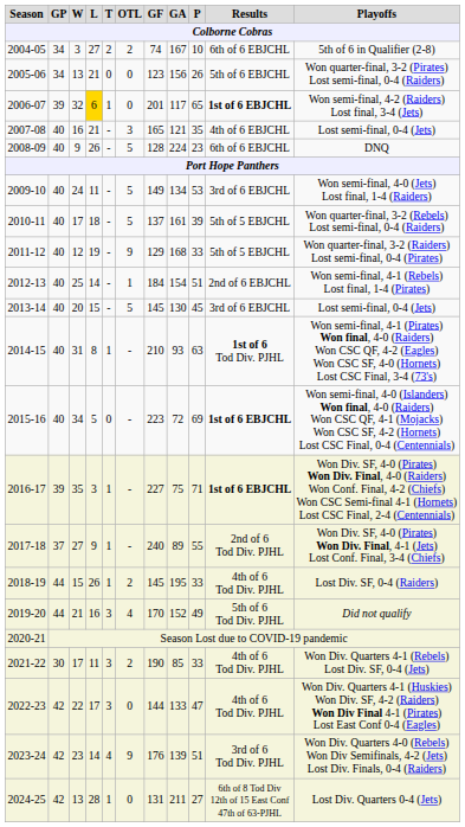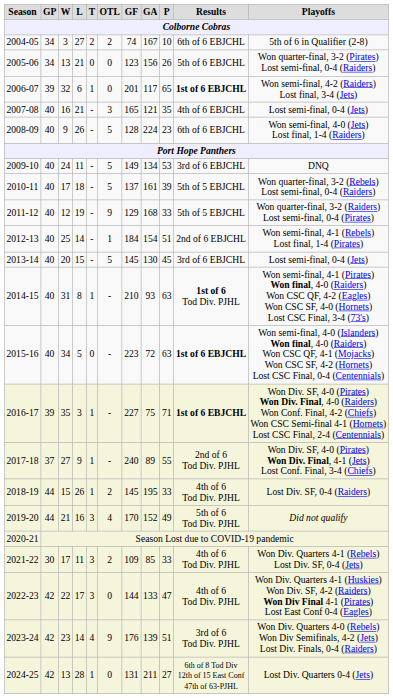2006-07 | L: gold background -> no background
2008-09 | Playoffs: DNQ -> Won semi-final, 4-0 (Jets) Lost final, 1-4 (Raiders)
2009-10 | Playoffs: Won semi-final, 4-0 (Jets) Lost final, 1-4 (Raiders) -> DNQ
2015-16 | P: 69 -> 63
2021-22 | GF: 190 -> 109
